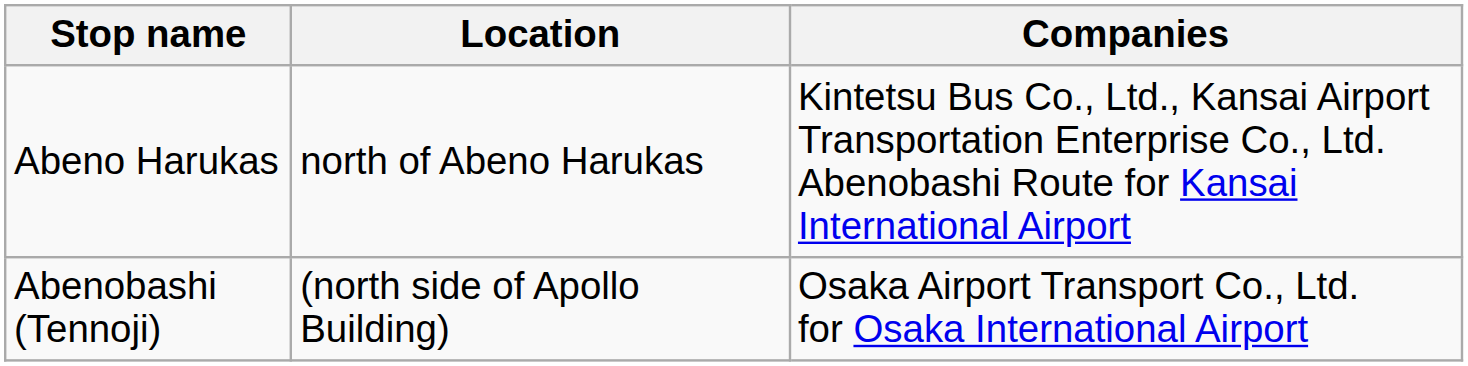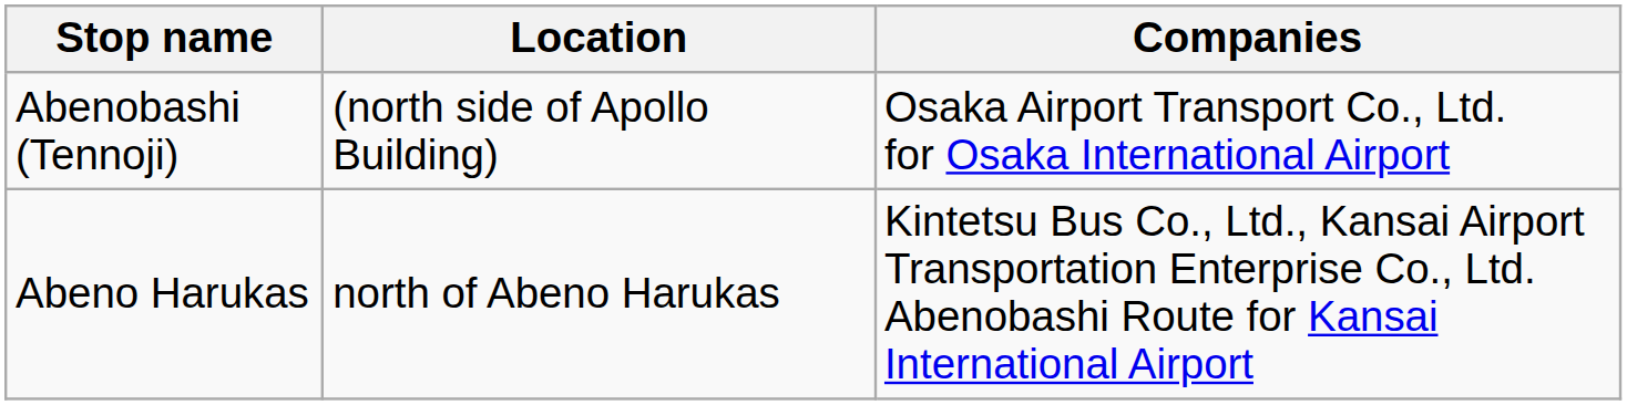rows swapped: Abeno Harukas <-> Abenobashi (Tennoji)
